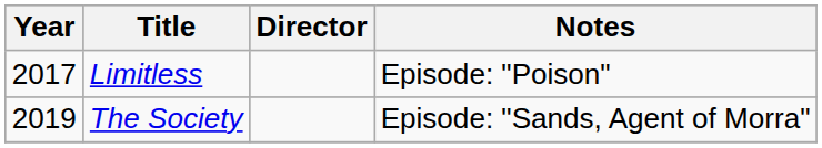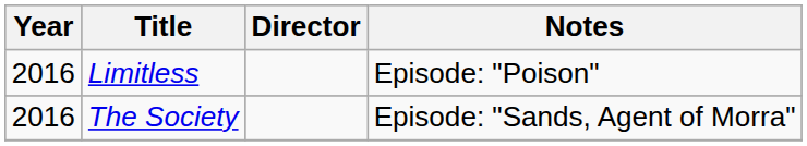Limitless | Year: 2017 -> 2016
The Society | Year: 2019 -> 2016
